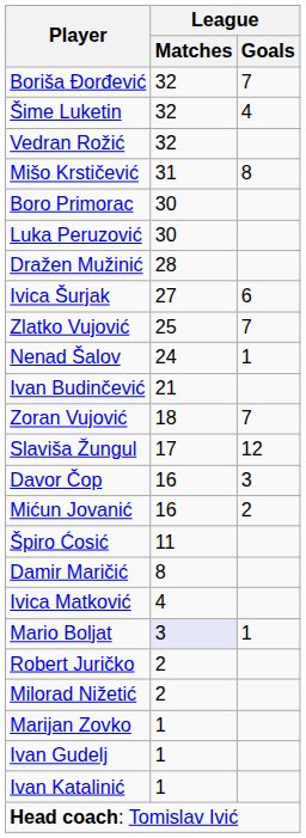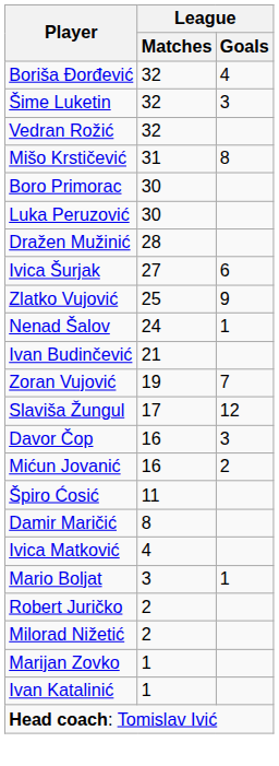Boriša Đorđević | League / Goals: 7 -> 4
Šime Luketin | League / Goals: 4 -> 3
Zlatko Vujović | League / Goals: 7 -> 9
Zoran Vujović | League / Matches: 18 -> 19
Mario Boljat | League / Matches: lavender background -> no background
- row: Ivan Gudelj | 1
